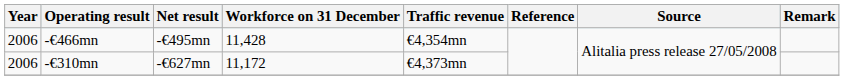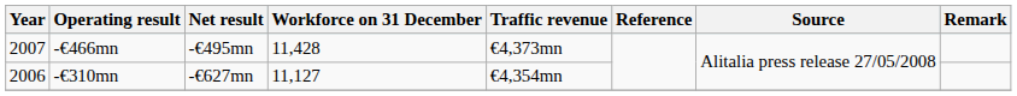-€466mn | Year: 2006 -> 2007
-€466mn | Traffic revenue: €4,354mn -> €4,373mn
-€310mn | Workforce on 31 December: 11,172 -> 11,127
-€310mn | Traffic revenue: €4,373mn -> €4,354mn
